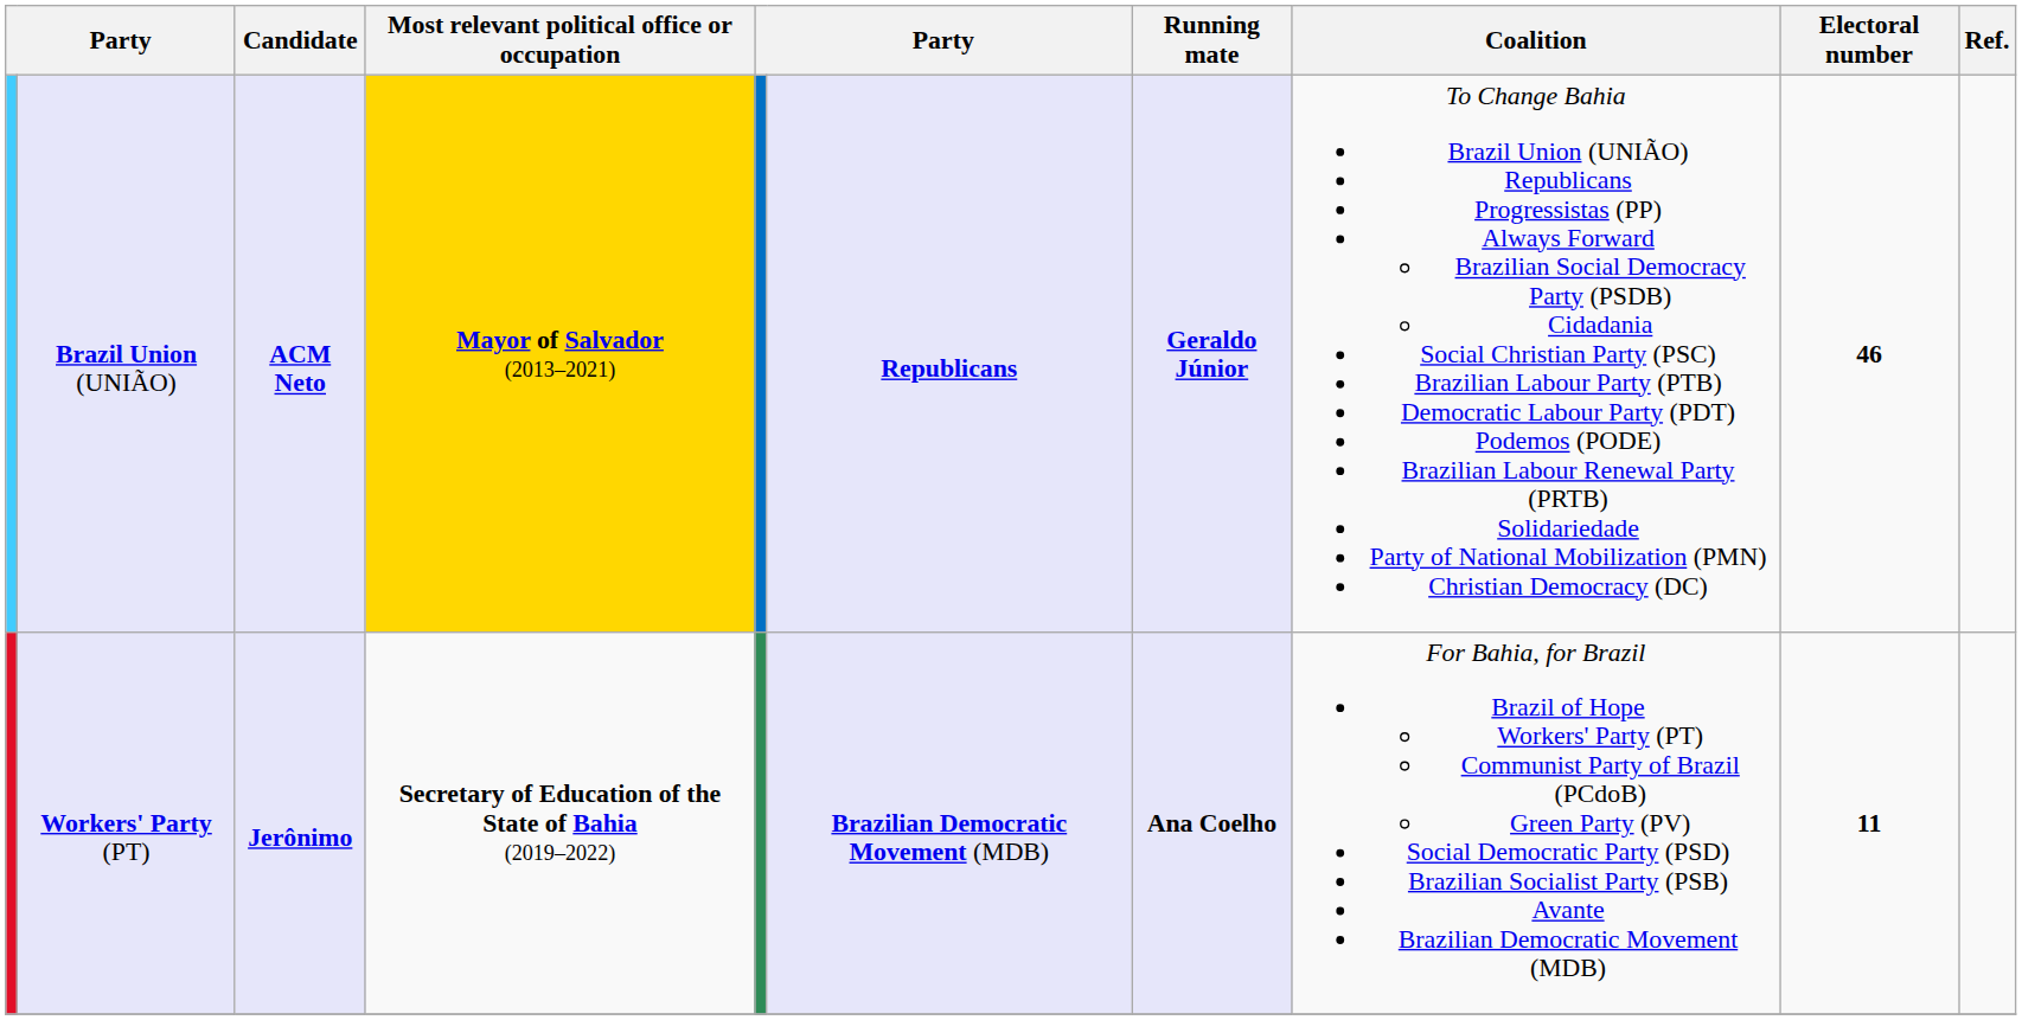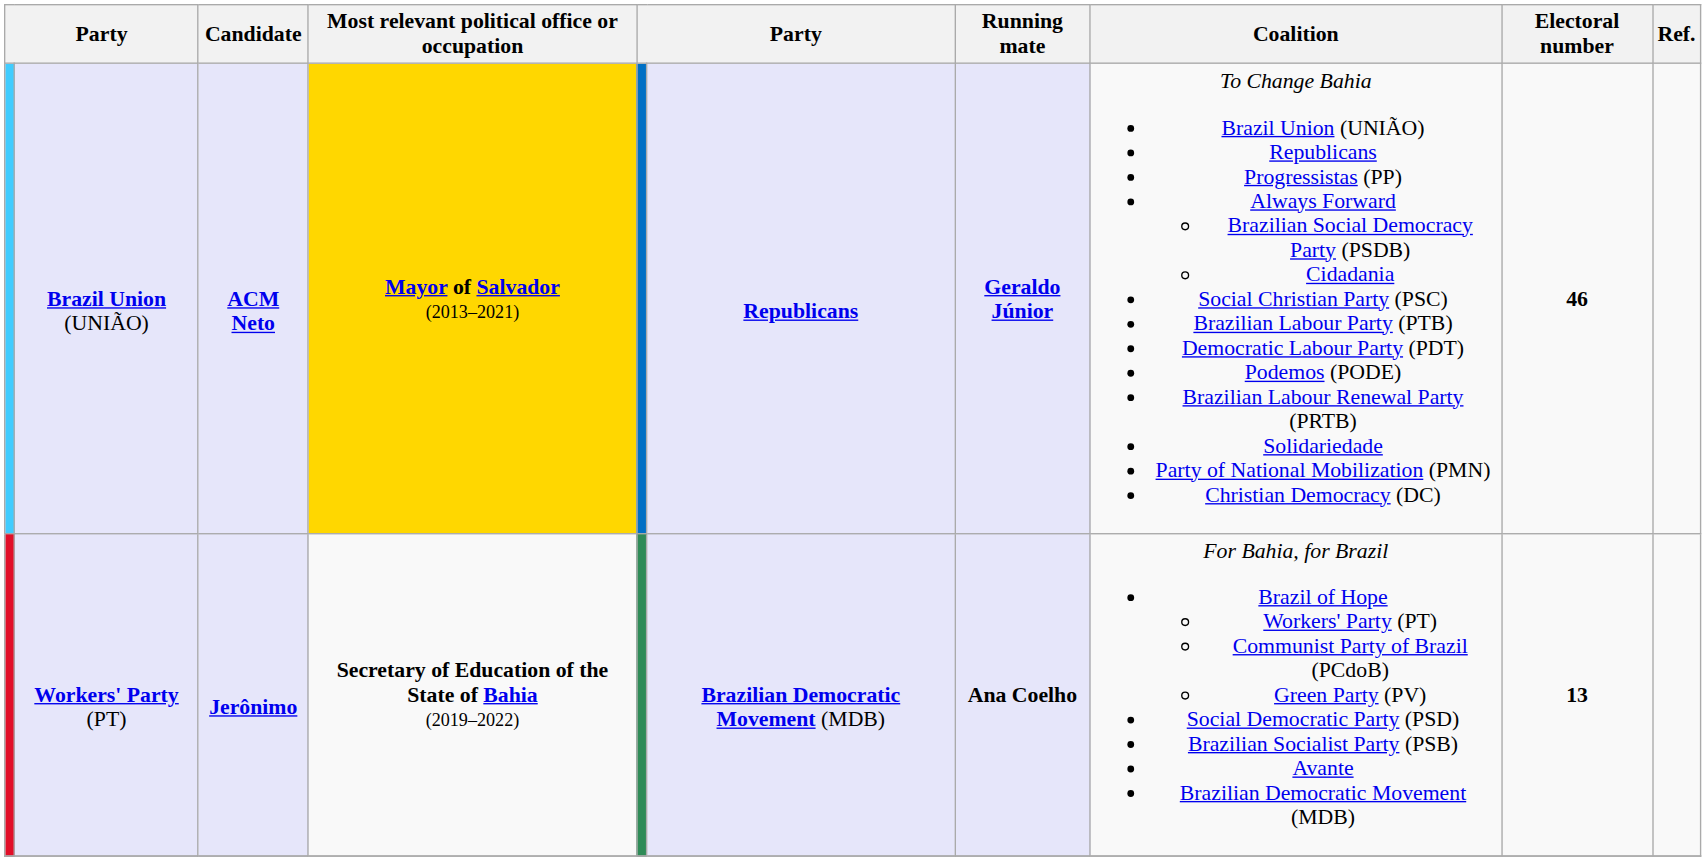Workers' Party (PT) | Electoral number: 11 -> 13
